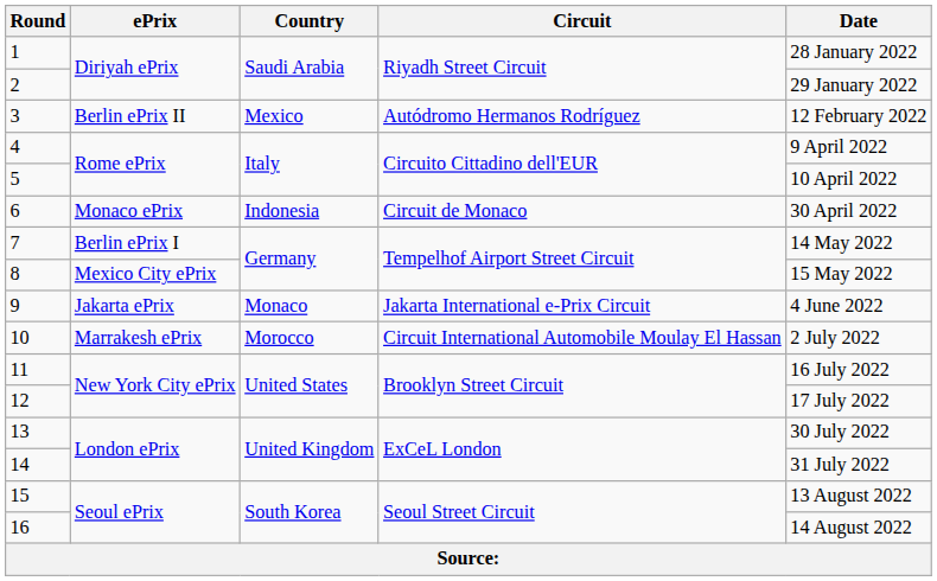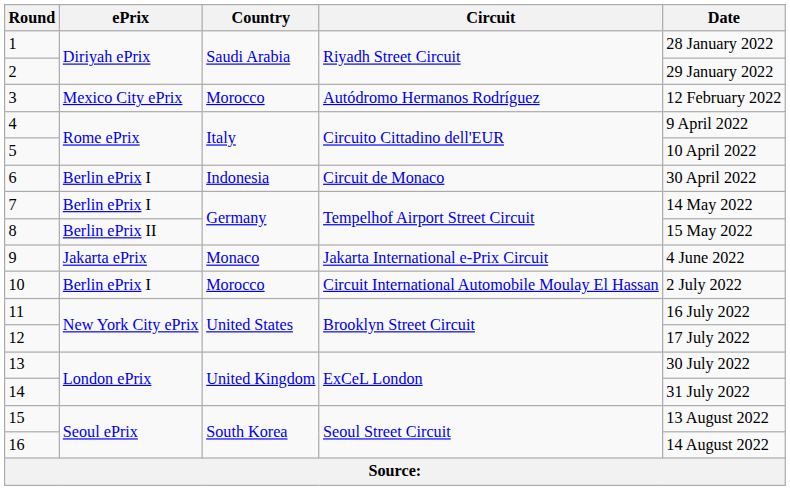3 | ePrix: Berlin ePrix II -> Mexico City ePrix
3 | Country: Mexico -> Morocco
6 | ePrix: Monaco ePrix -> Berlin ePrix I
8 | ePrix: Mexico City ePrix -> Berlin ePrix II
10 | ePrix: Marrakesh ePrix -> Berlin ePrix I
